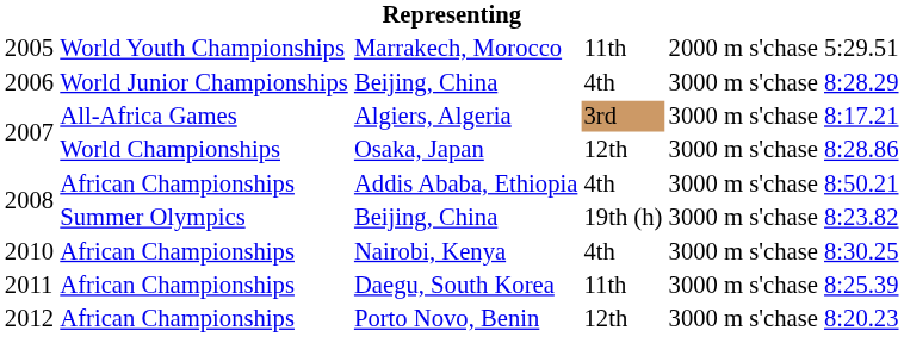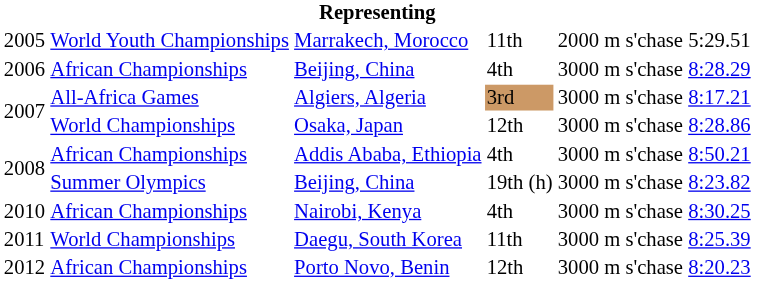2006 / Beijing, China | column 2: World Junior Championships -> African Championships
Daegu, South Korea | column 2: African Championships -> World Championships
